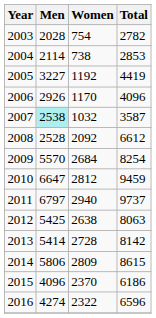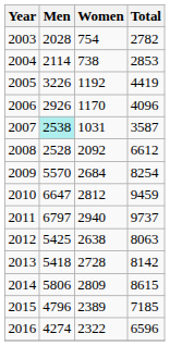2005 | Men: 3227 -> 3226
2007 | Women: 1032 -> 1031
2013 | Men: 5414 -> 5418
2015 | Men: 4096 -> 4796
2015 | Women: 2370 -> 2389
2015 | Total: 6186 -> 7185
